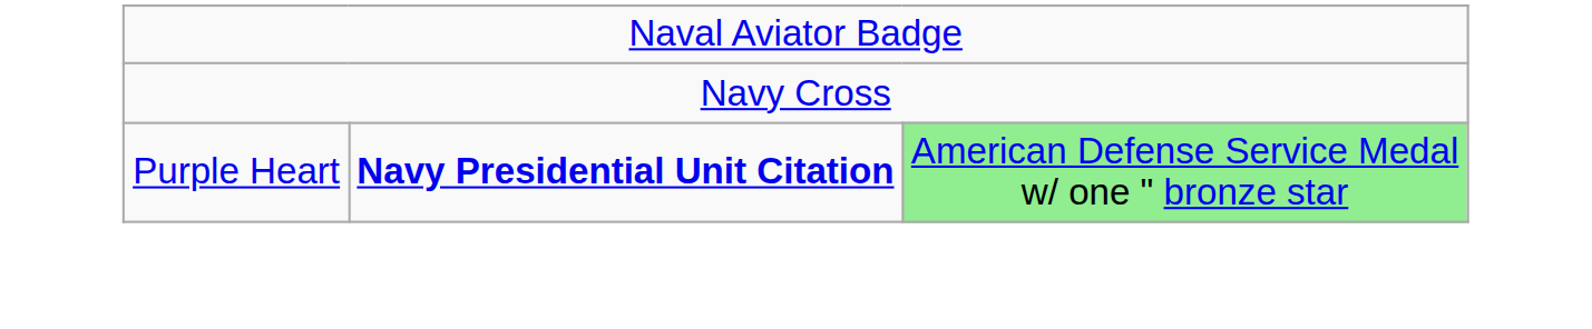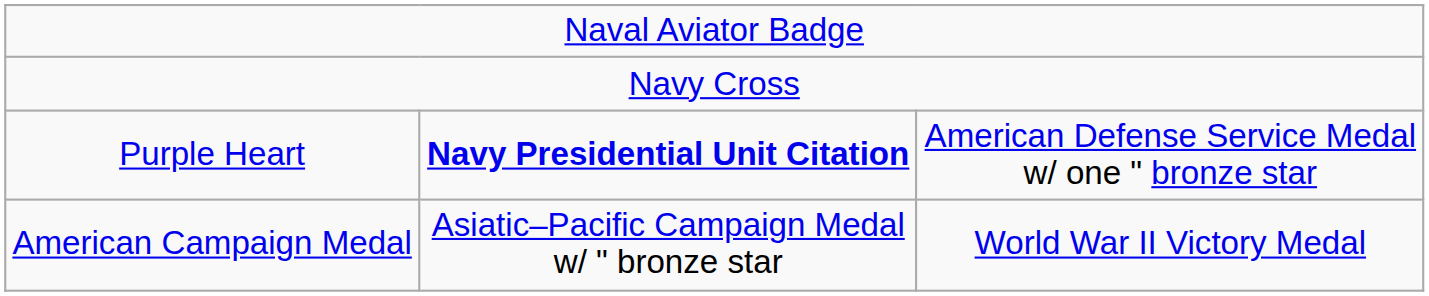Purple Heart | column 3: lightgreen background -> no background
+ row: American Campaign Medal | Asiatic–Pacific Campaign Medal w/ " bronze star | World War II Victory Medal
